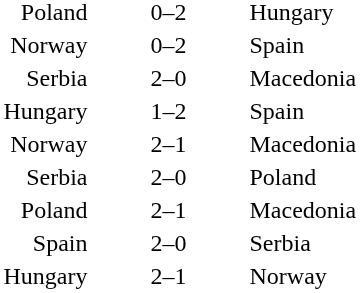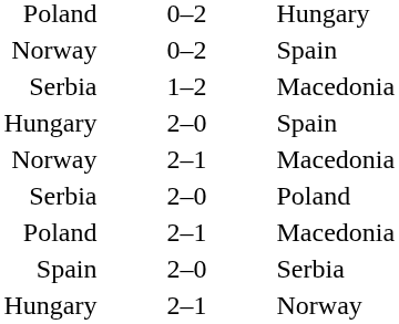Serbia / Macedonia | column 2: 2–0 -> 1–2
Hungary / Spain | column 2: 1–2 -> 2–0
